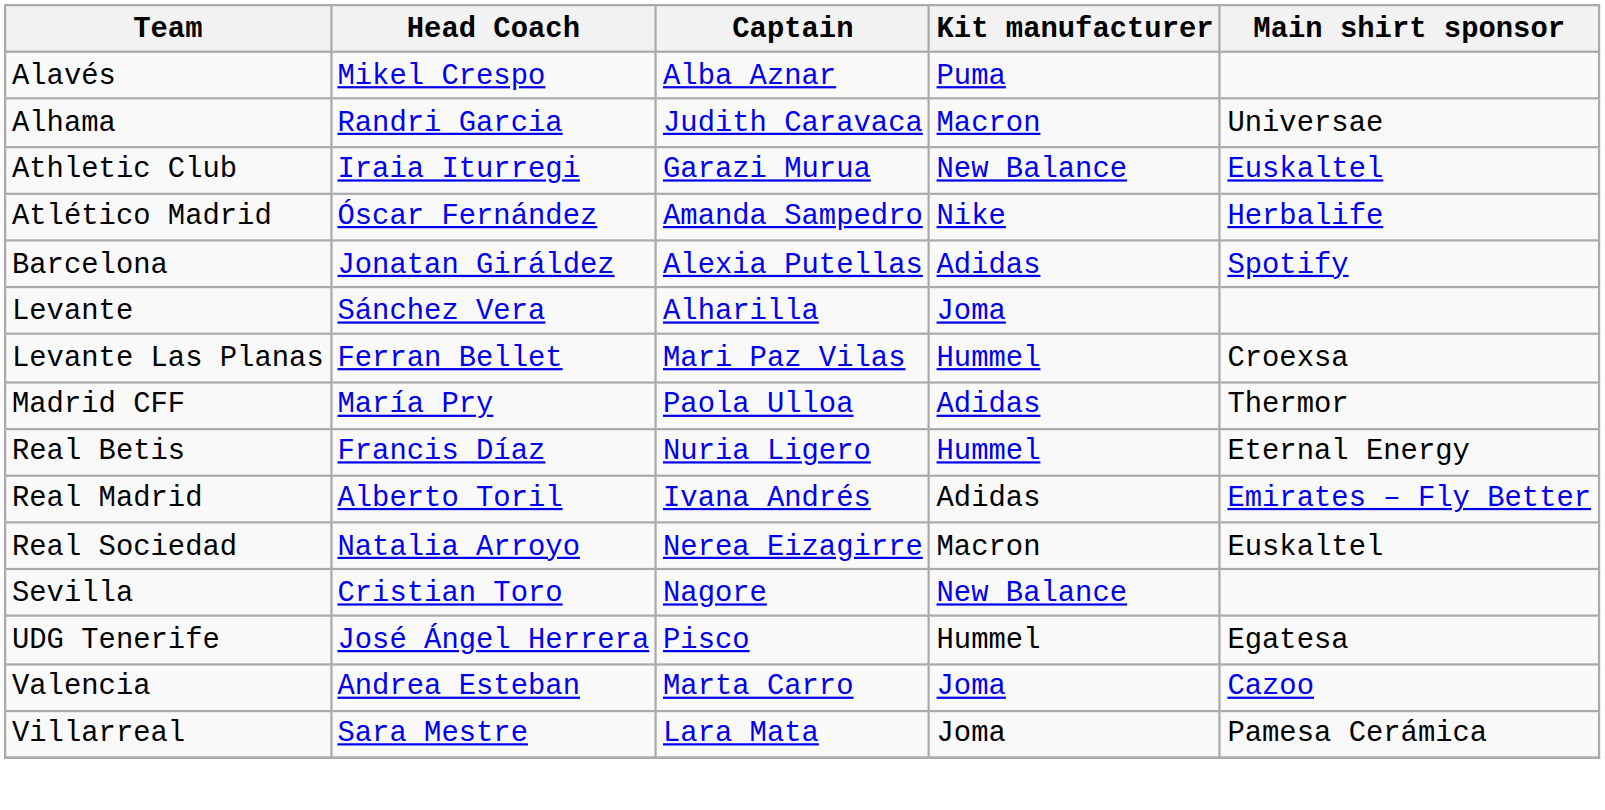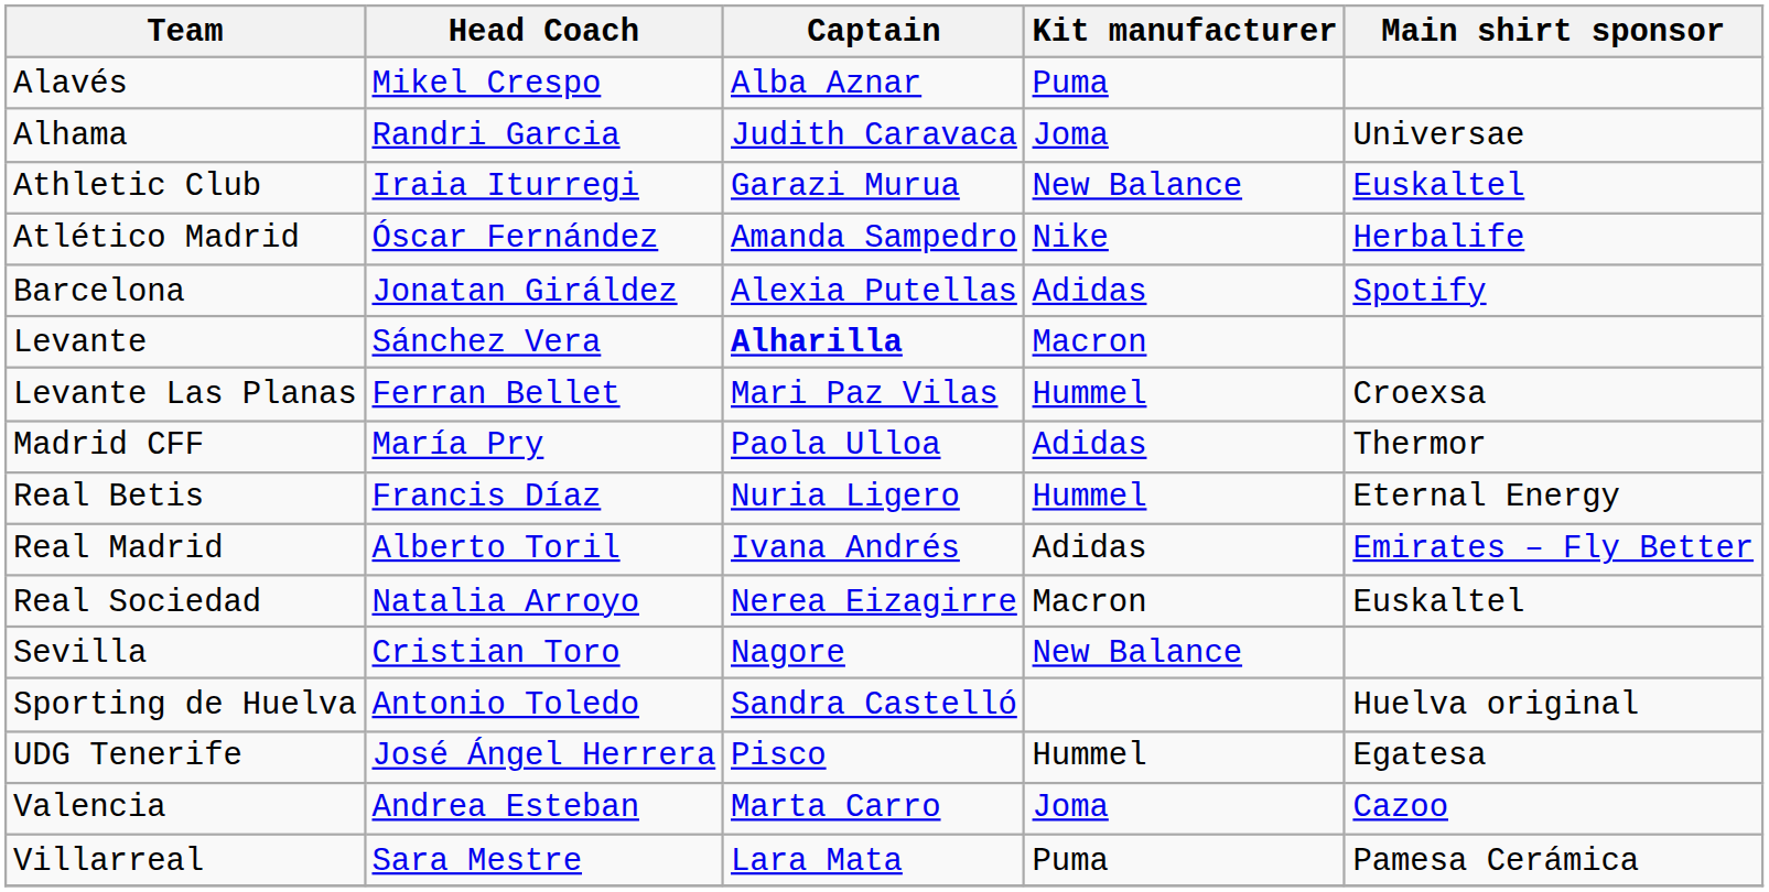Alhama | Kit manufacturer: Macron -> Joma
Levante | Captain: normal -> bold
Levante | Kit manufacturer: Joma -> Macron
+ row: Sporting de Huelva | Antonio Toledo | Sandra Castelló | Huelva original
Villarreal | Kit manufacturer: Joma -> Puma
